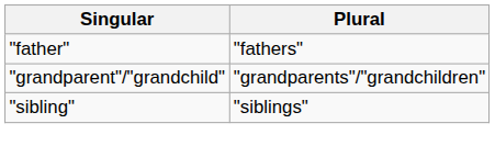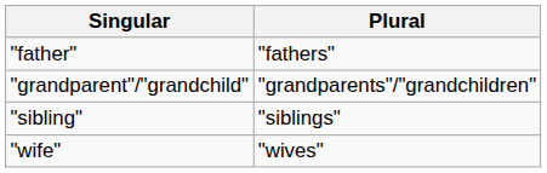+ row: "wife" | "wives"
